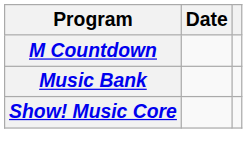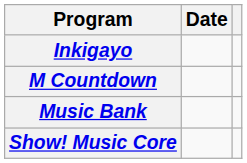+ row: Inkigayo
